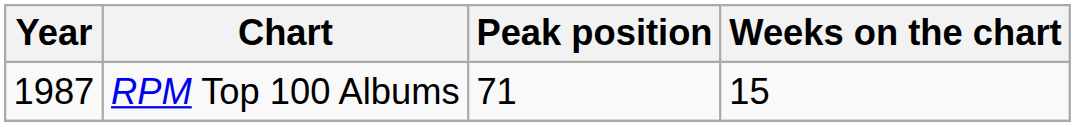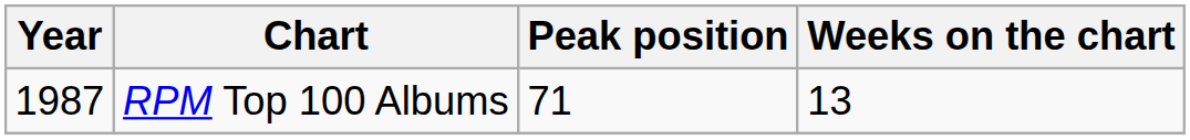RPM Top 100 Albums | Weeks on the chart: 15 -> 13
